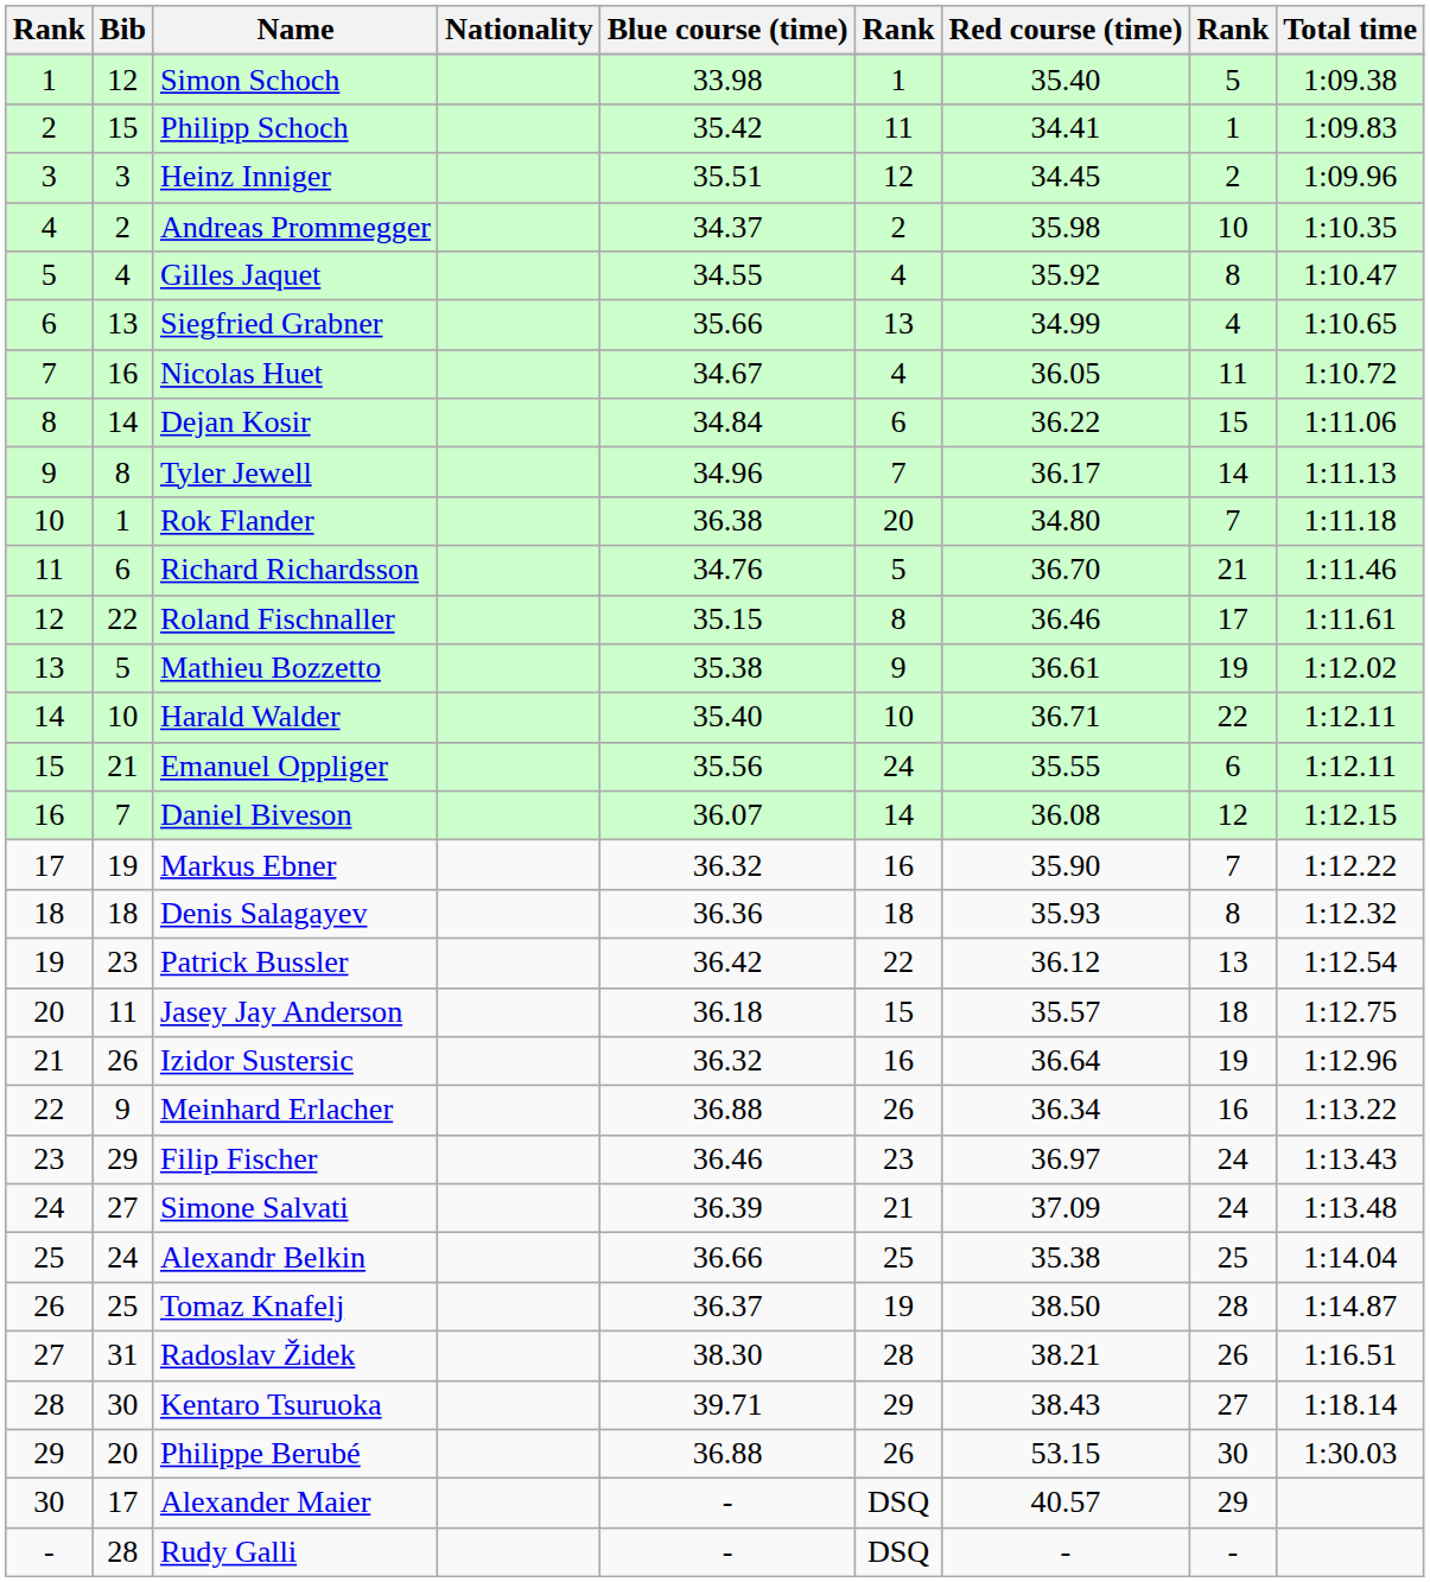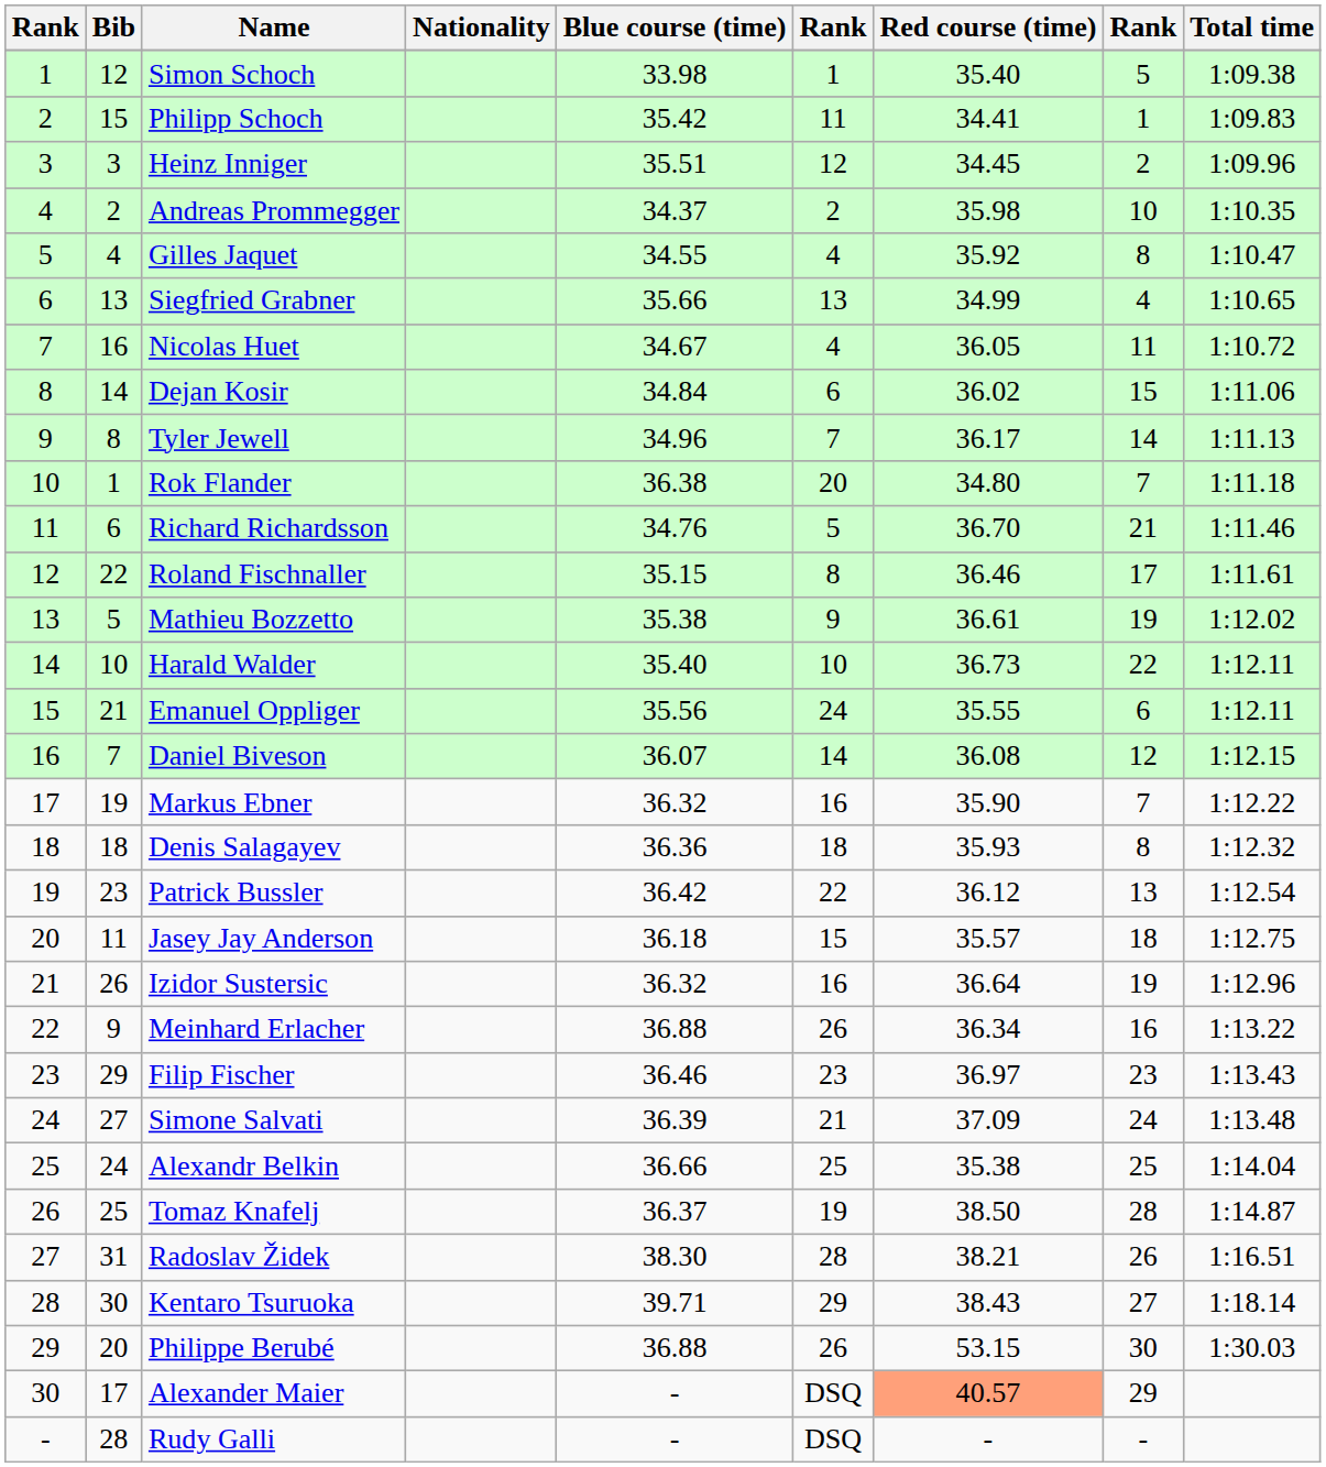Dejan Kosir | Red course (time): 36.22 -> 36.02
Harald Walder | Red course (time): 36.71 -> 36.73
Filip Fischer | column 8: 24 -> 23
Alexander Maier | Red course (time): no background -> lightsalmon background
